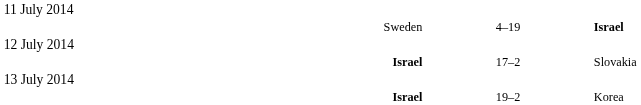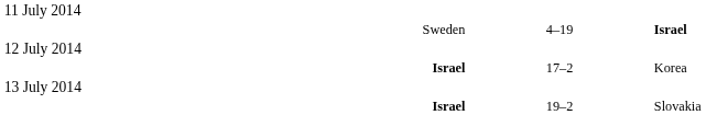Israel / 17–2 | column 3: Slovakia -> Korea
Israel / 19–2 | column 3: Korea -> Slovakia
